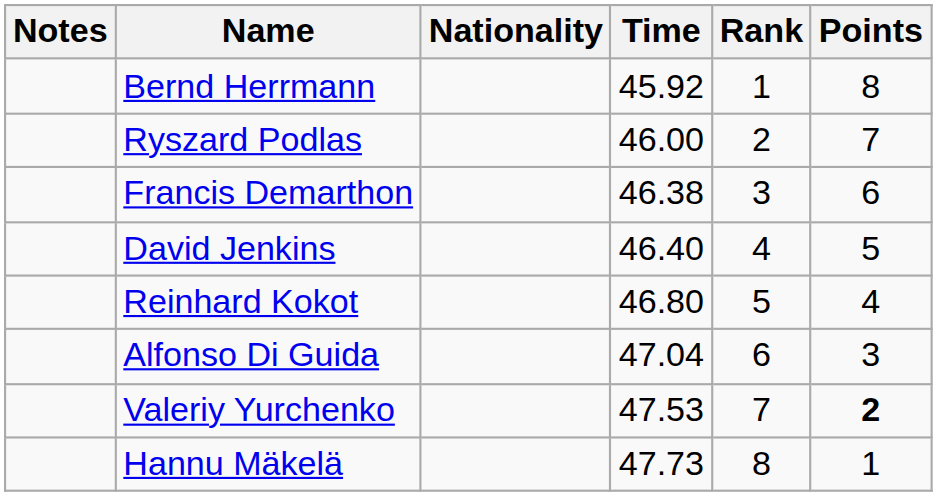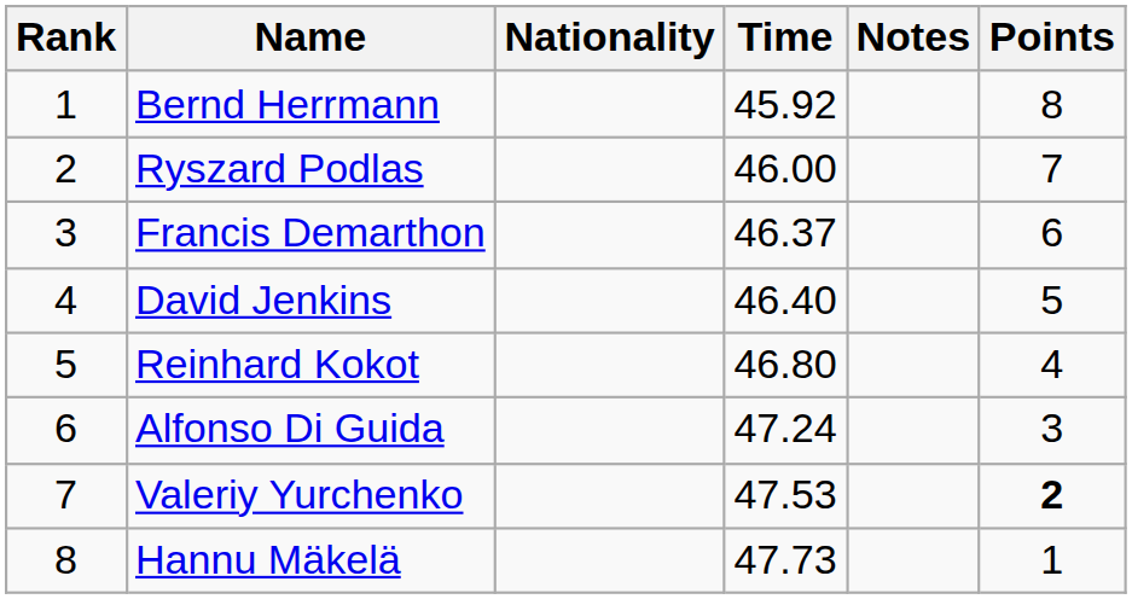columns swapped: Rank <-> Notes
Francis Demarthon | Time: 46.38 -> 46.37
Alfonso Di Guida | Time: 47.04 -> 47.24
